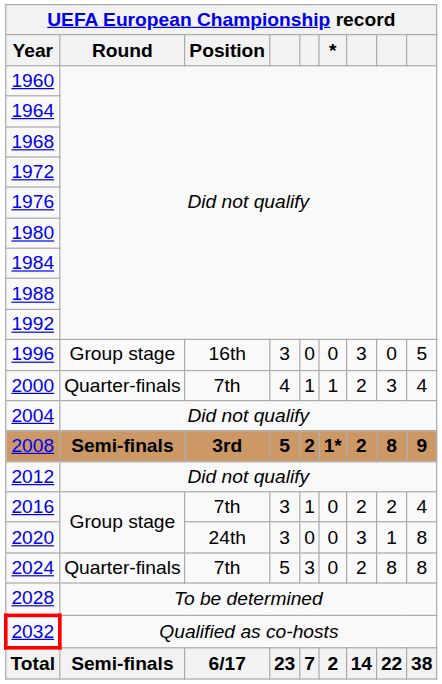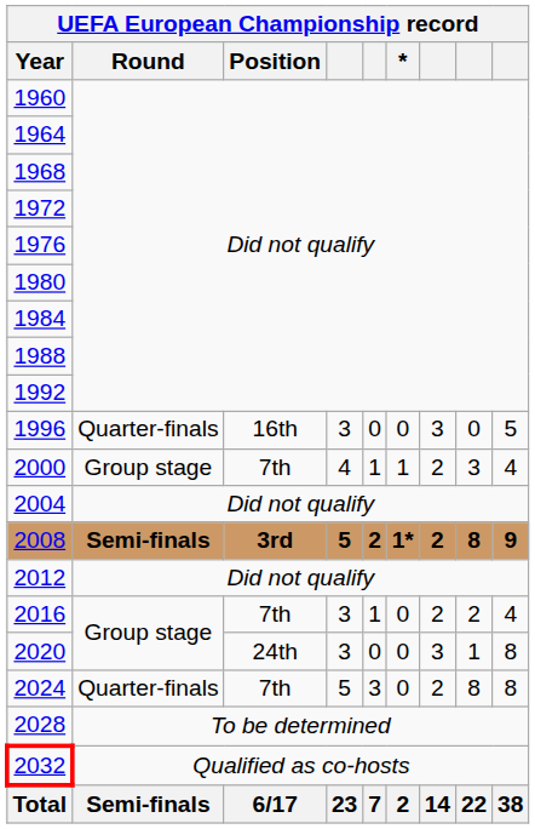1996 | UEFA European Championship record / Round: Group stage -> Quarter-finals
2000 | UEFA European Championship record / Round: Quarter-finals -> Group stage
